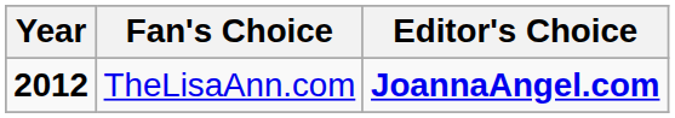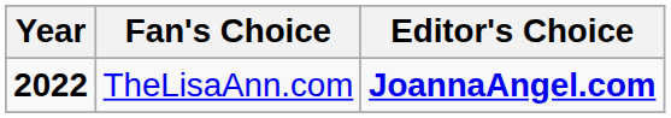TheLisaAnn.com | Year: 2012 -> 2022
